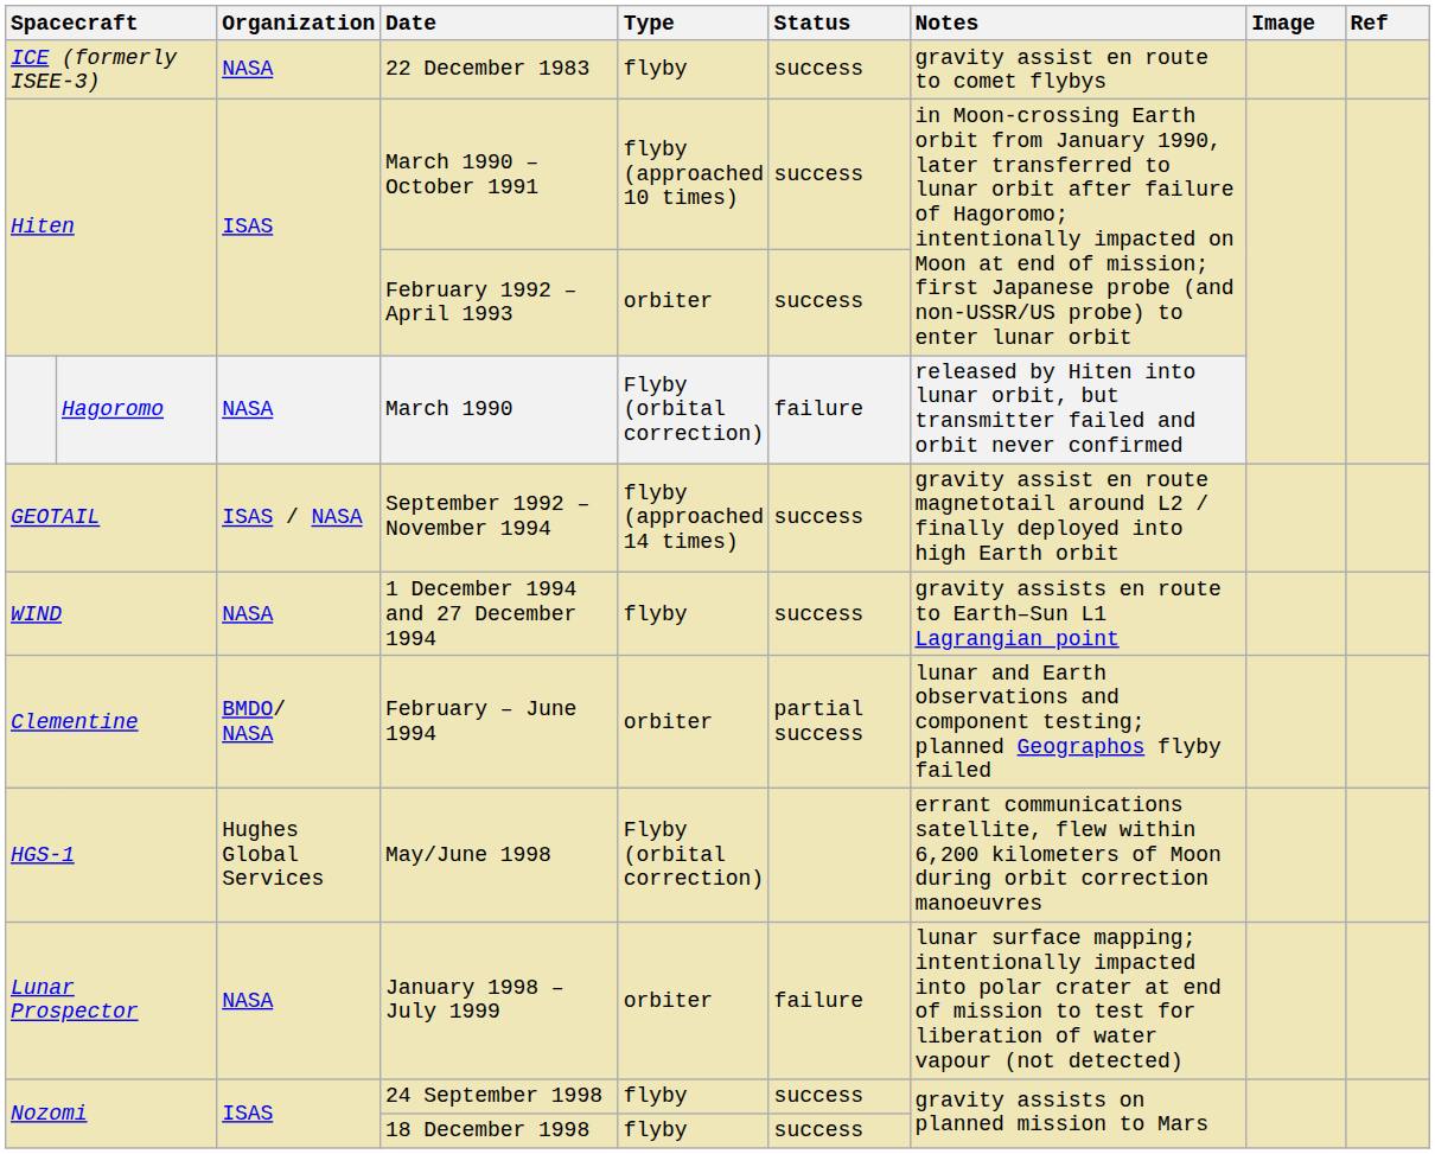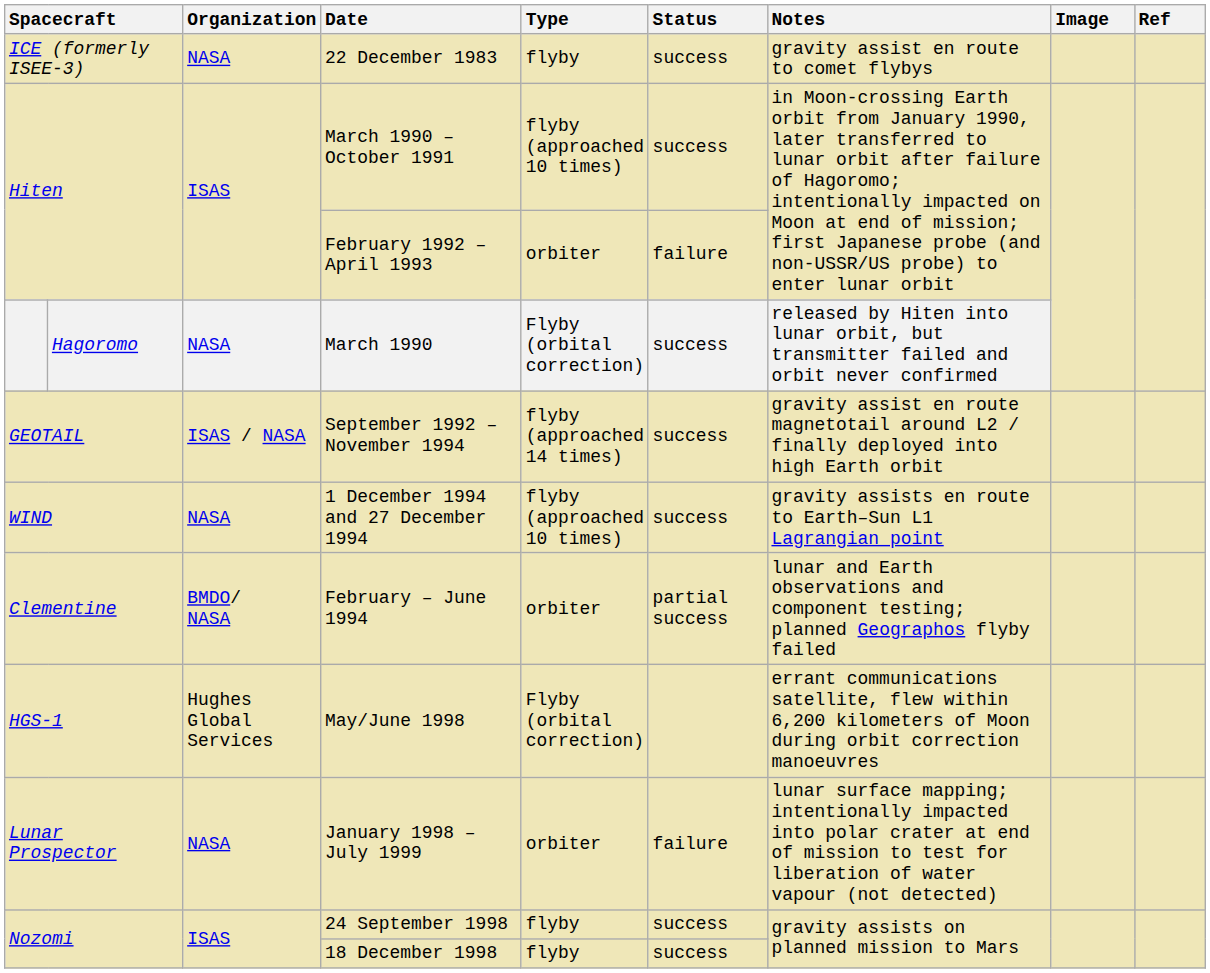February 1992 – April 1993 | Status: success -> failure
March 1990 | Status: failure -> success
1 December 1994 and 27 December 1994 | Type: flyby -> flyby (approached 10 times)
